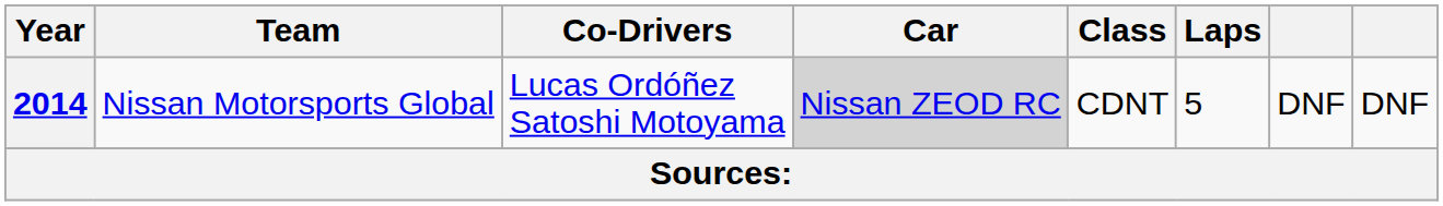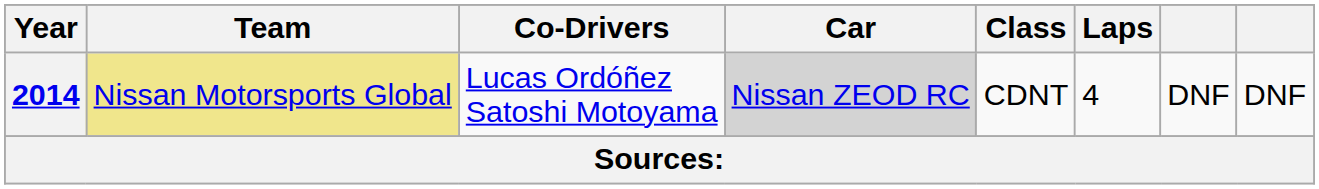2014 | Team: no background -> khaki background
2014 | Laps: 5 -> 4
